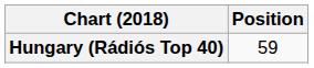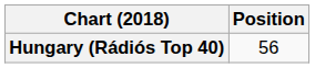Hungary (Rádiós Top 40) | Position: 59 -> 56
